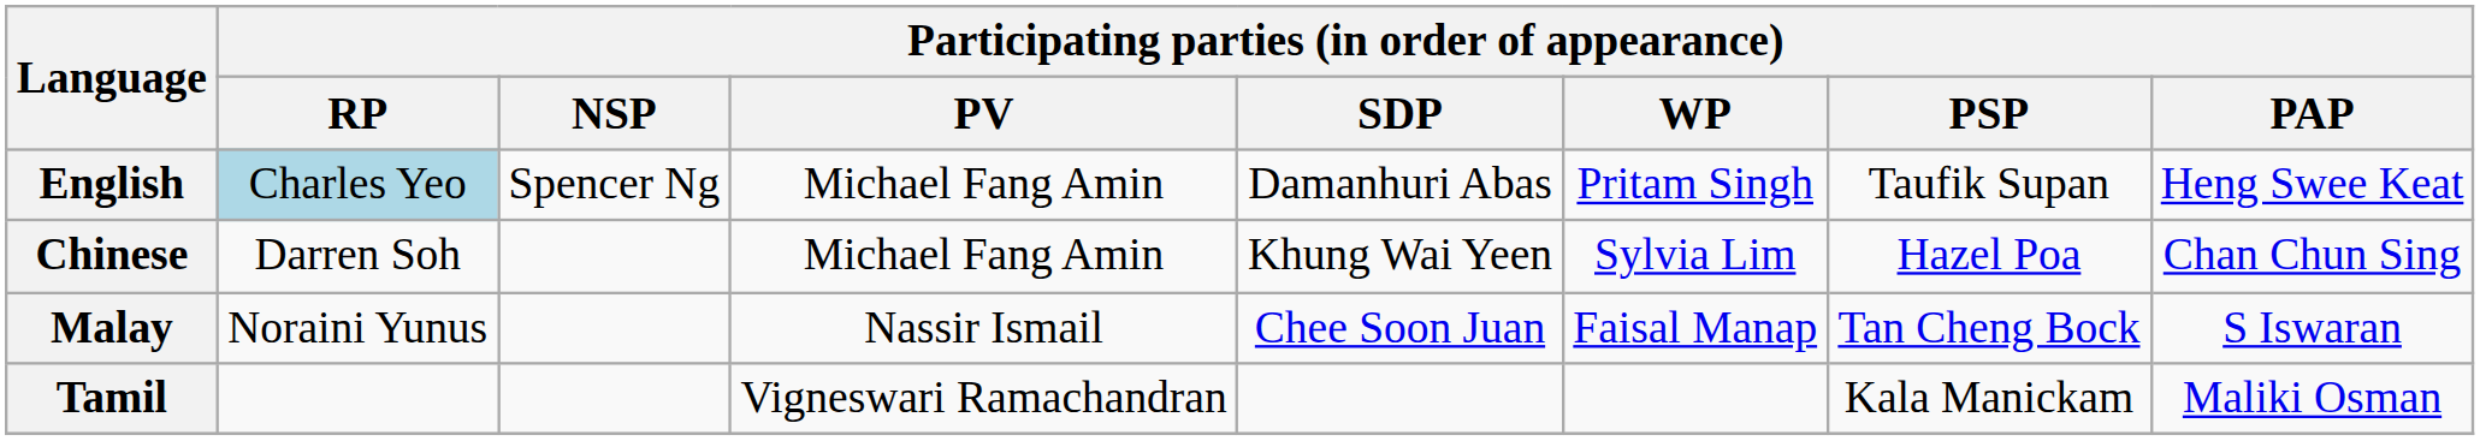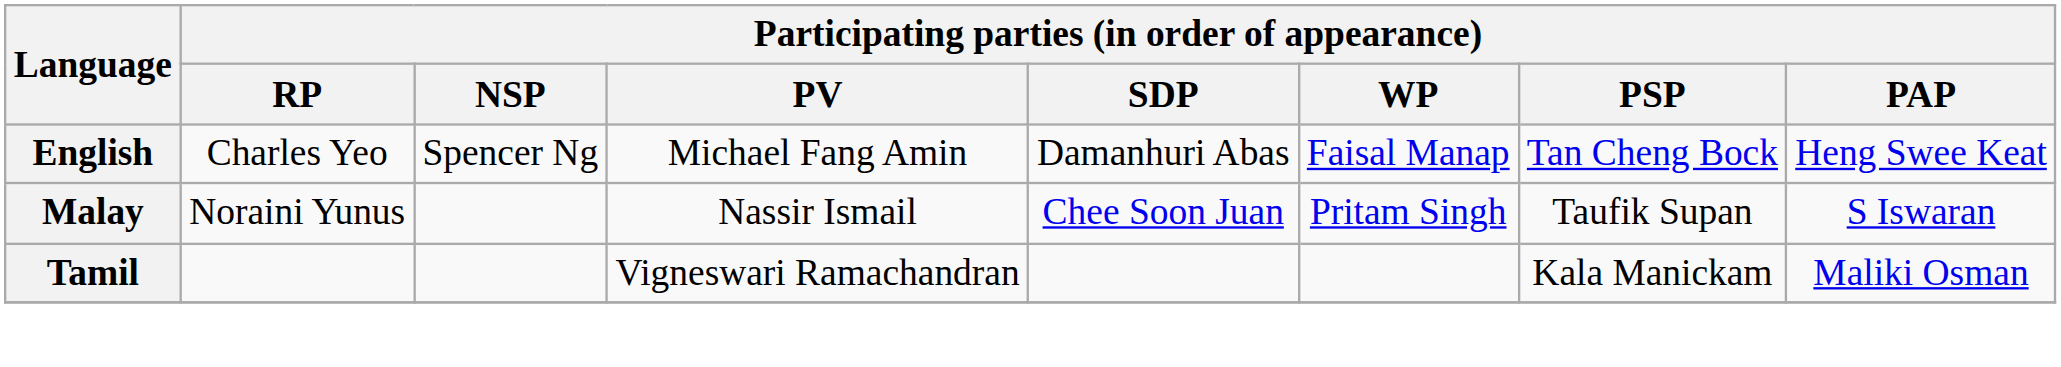English | Participating parties (in order of appearance) / RP: lightblue background -> no background
English | Participating parties (in order of appearance) / WP: Pritam Singh -> Faisal Manap
English | Participating parties (in order of appearance) / PSP: Taufik Supan -> Tan Cheng Bock
- row: Chinese | Darren Soh | Michael Fang Amin | Khung Wai Yeen | Sylvia Lim | Hazel Poa | Chan Chun Sing
Malay | Participating parties (in order of appearance) / WP: Faisal Manap -> Pritam Singh
Malay | Participating parties (in order of appearance) / PSP: Tan Cheng Bock -> Taufik Supan
